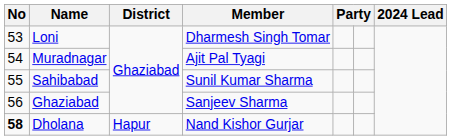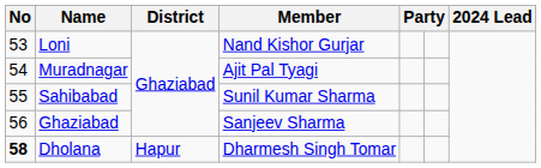Loni | Member: Dharmesh Singh Tomar -> Nand Kishor Gurjar
Dholana | Member: Nand Kishor Gurjar -> Dharmesh Singh Tomar
